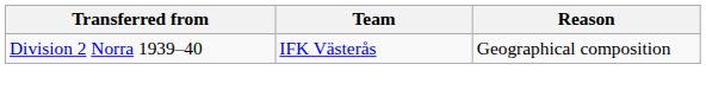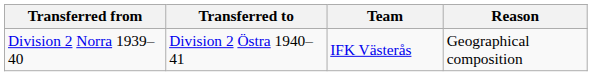+ column: Transferred to | Division 2 Östra 1940–41
